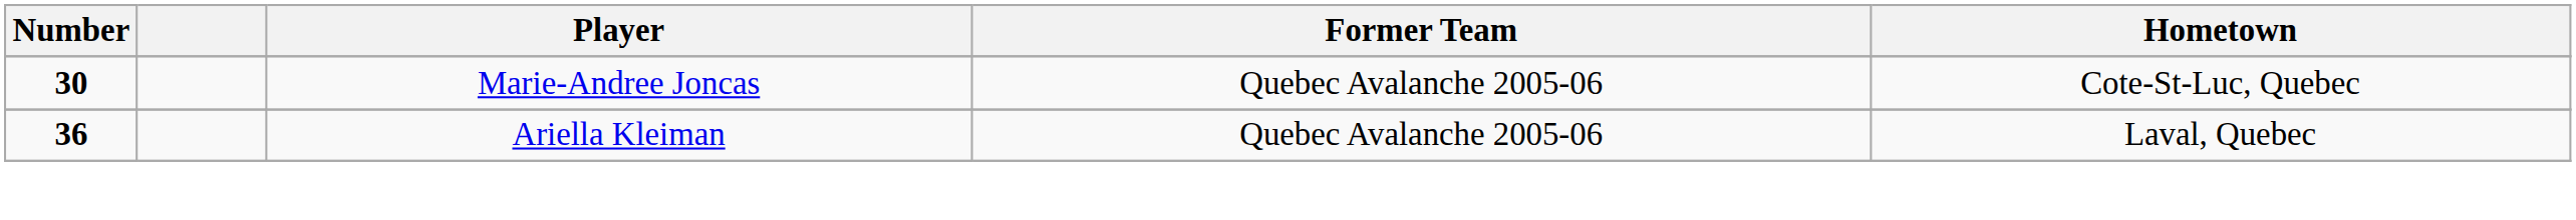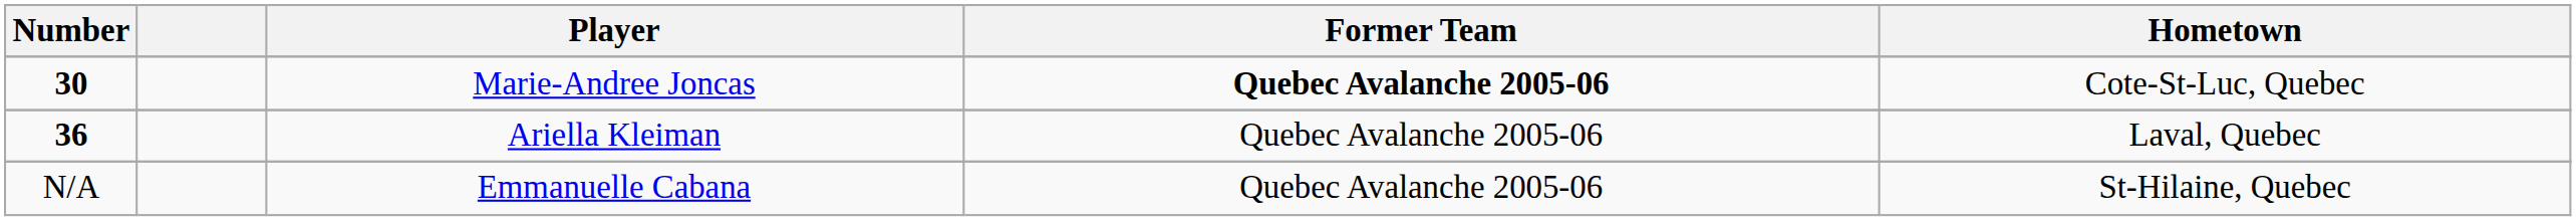Marie-Andree Joncas | Former Team: normal -> bold
+ row: N/A | Emmanuelle Cabana | Quebec Avalanche 2005-06 | St-Hilaine, Quebec
